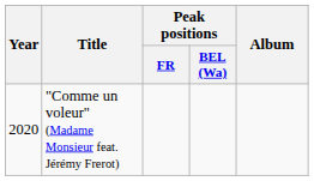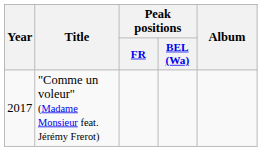"Comme un voleur" (Madame Monsieur feat. Jérémy Frerot) | Year: 2020 -> 2017
